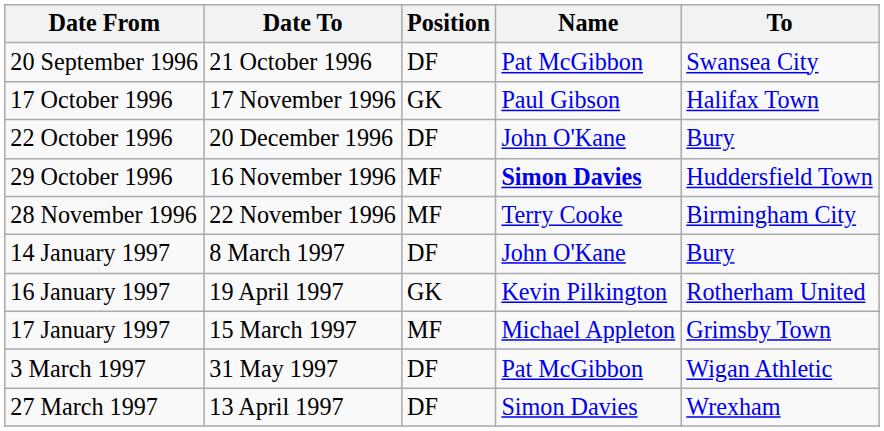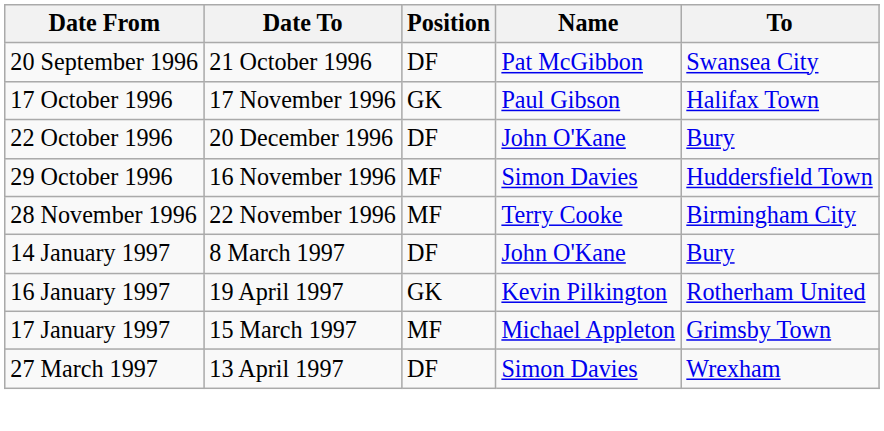29 October 1996 | Name: bold -> normal
- row: 3 March 1997 | 31 May 1997 | DF | Pat McGibbon | Wigan Athletic
